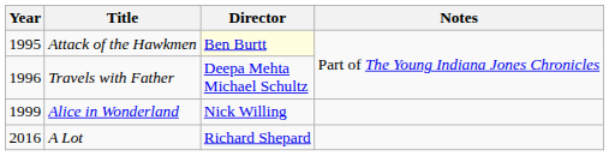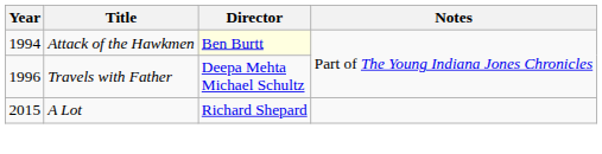Attack of the Hawkmen | Year: 1995 -> 1994
- row: 1999 | Alice in Wonderland | Nick Willing
A Lot | Year: 2016 -> 2015
